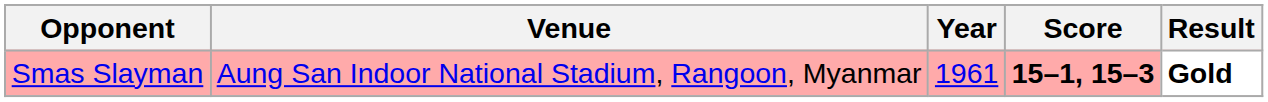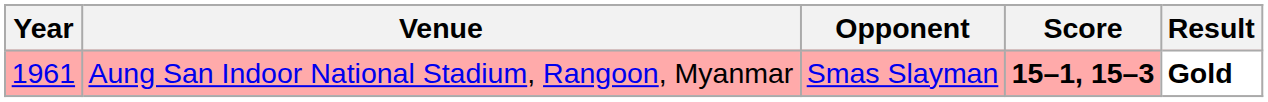columns swapped: Year <-> Opponent
